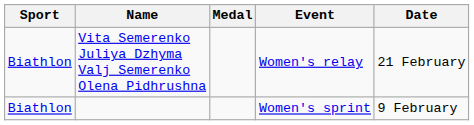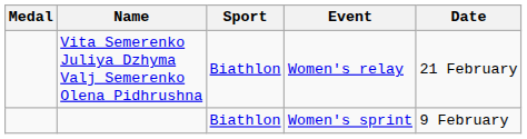columns swapped: Medal <-> Sport
